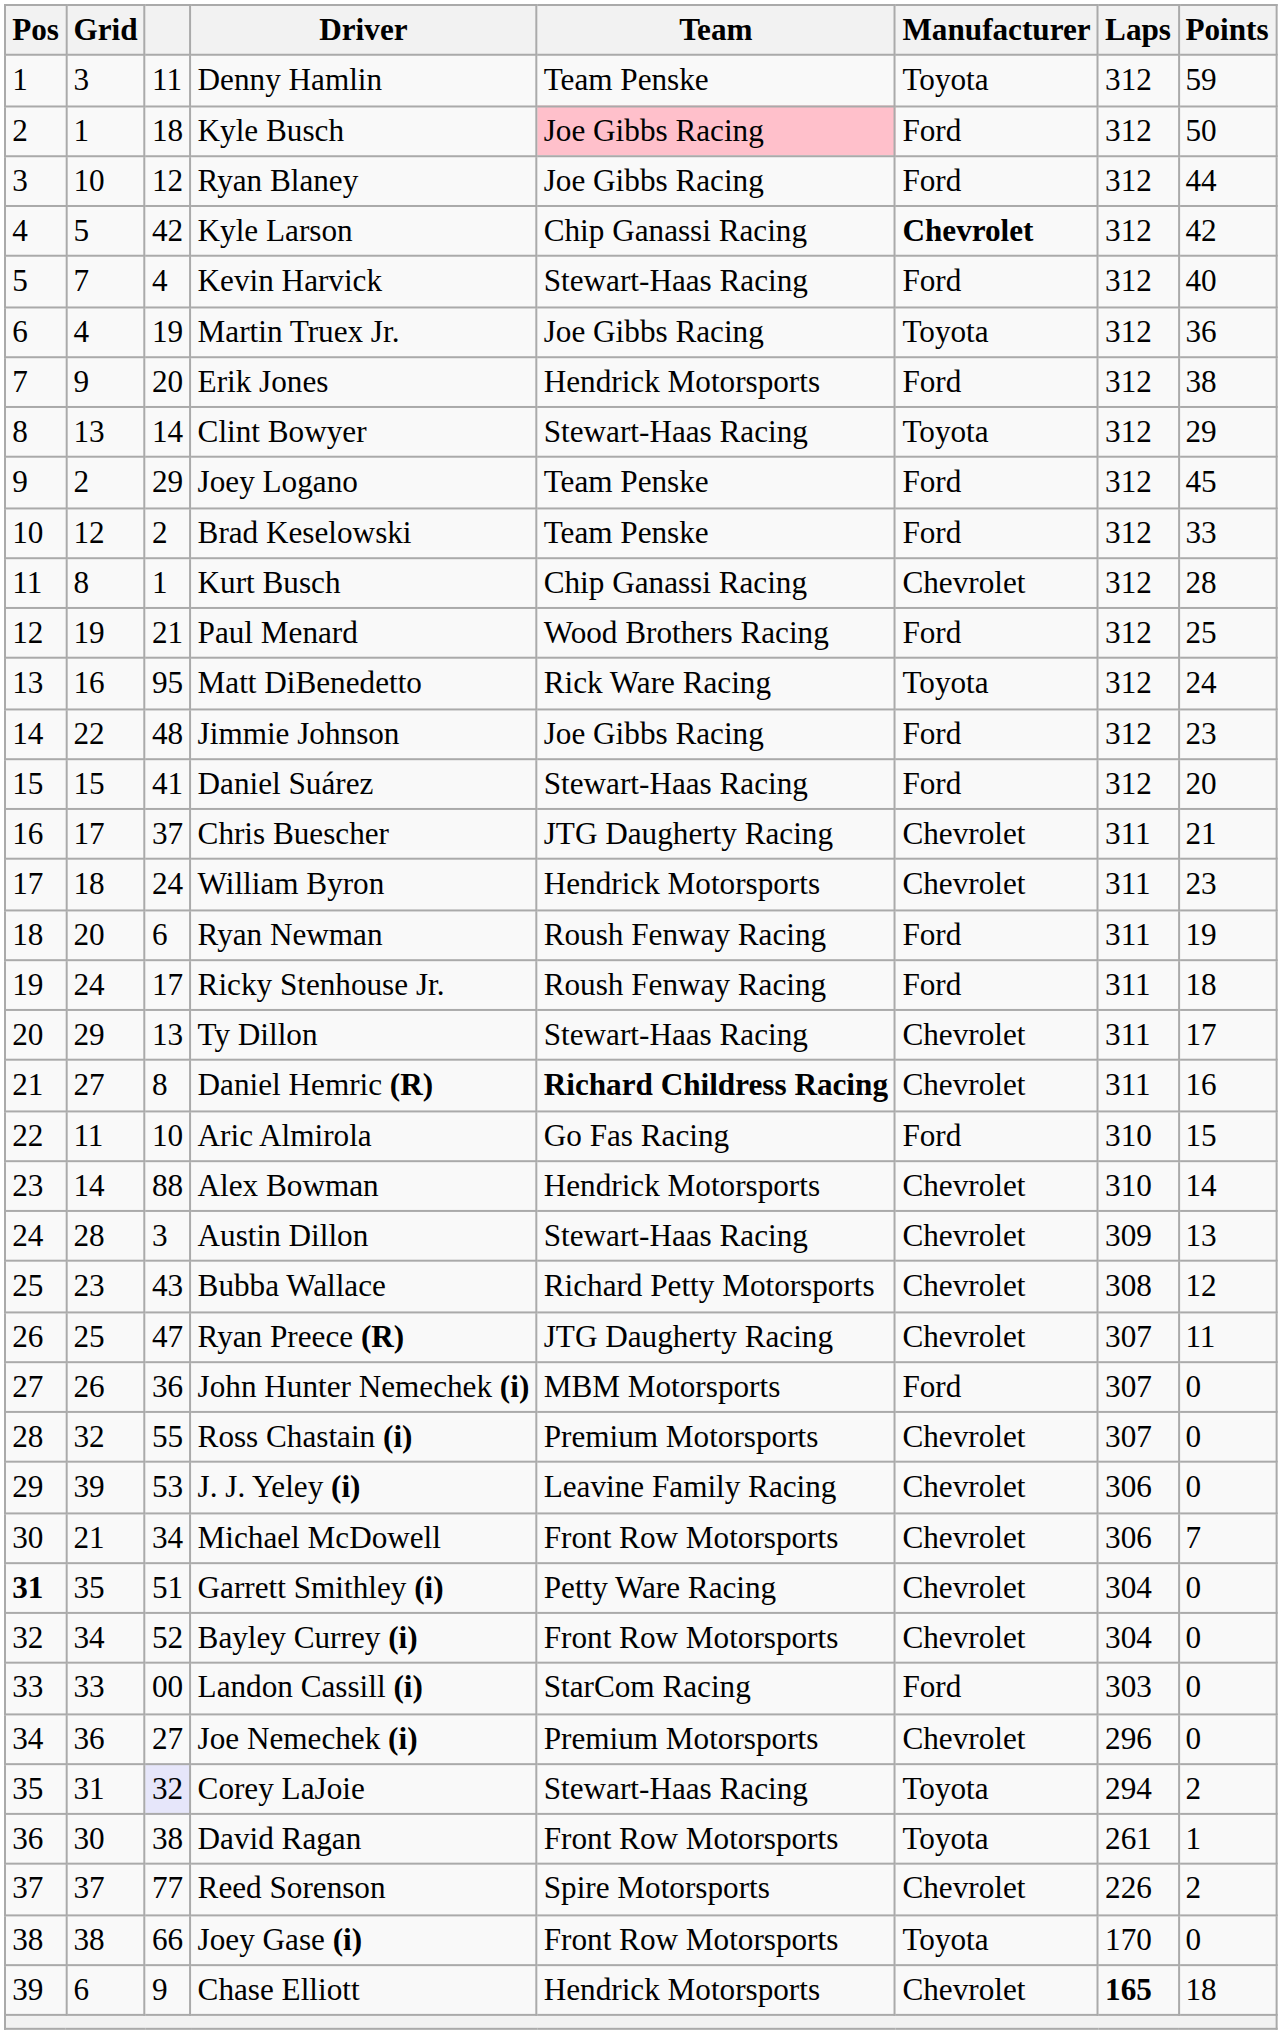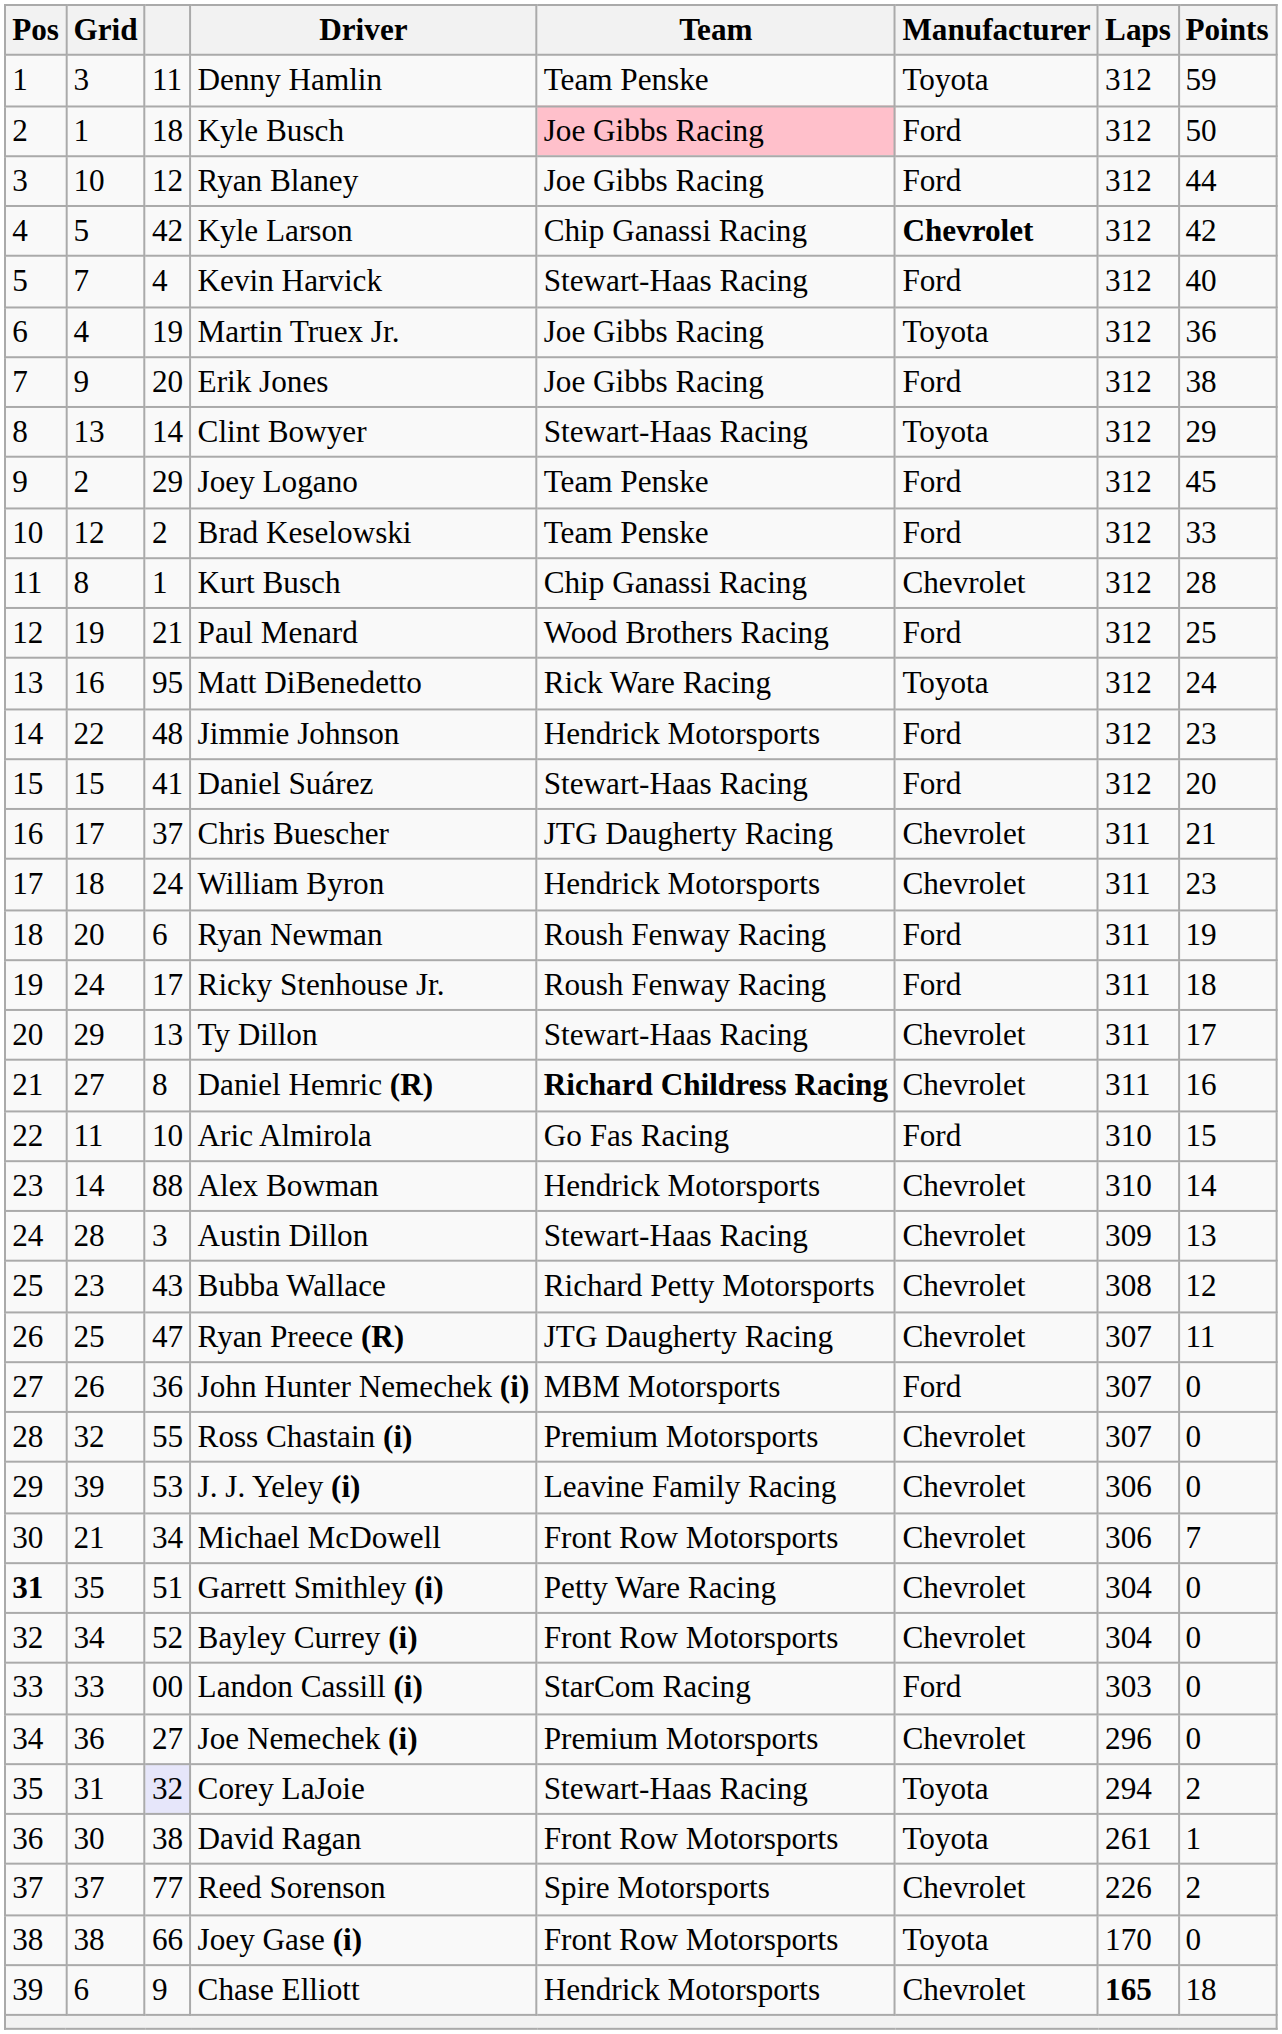Erik Jones | Team: Hendrick Motorsports -> Joe Gibbs Racing
Jimmie Johnson | Team: Joe Gibbs Racing -> Hendrick Motorsports
